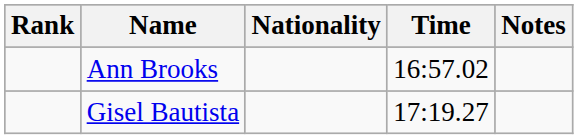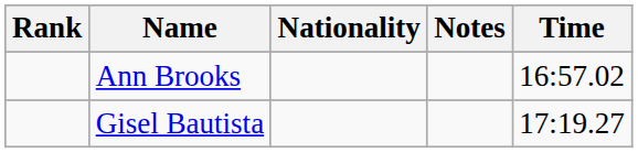columns swapped: Time <-> Notes
